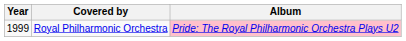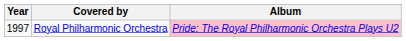Royal Philharmonic Orchestra | Year: 1999 -> 1997
